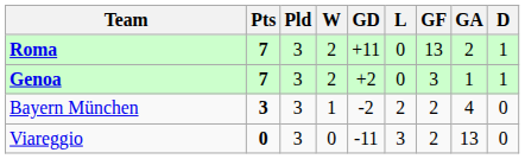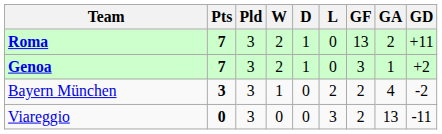columns swapped: D <-> GD
